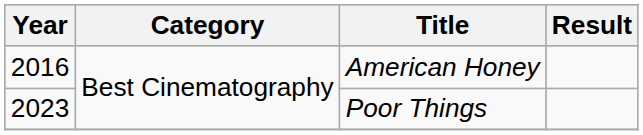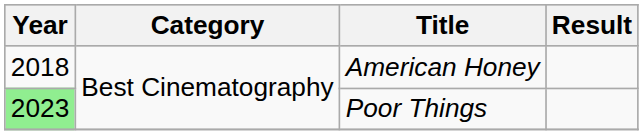American Honey | Year: 2016 -> 2018
Poor Things | Year: no background -> lightgreen background
